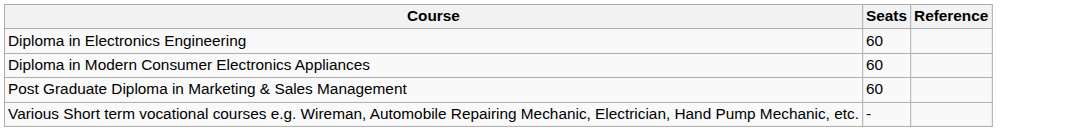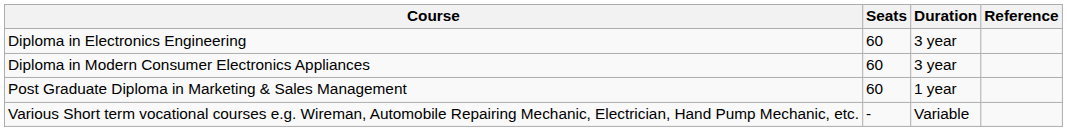+ column: Duration | 3 year | 3 year | 1 year | Variable
